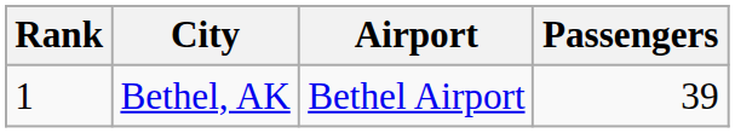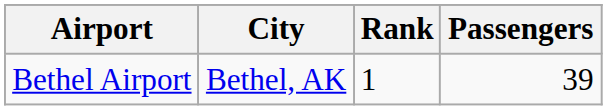columns swapped: Rank <-> Airport
